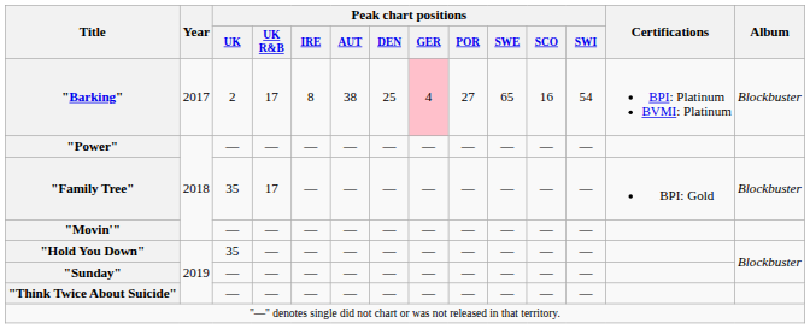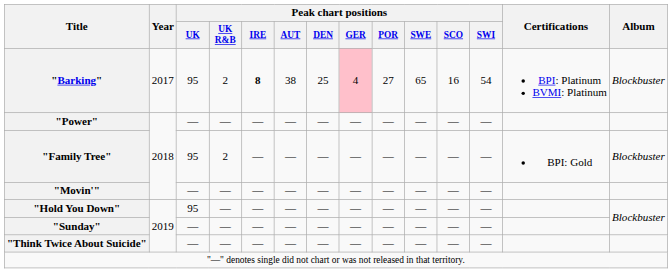"Barking" | Peak chart positions / UK: 2 -> 95
"Barking" | Peak chart positions / UK R&B: 17 -> 2
"Barking" | Peak chart positions / IRE: normal -> bold
"Family Tree" | Peak chart positions / UK: 35 -> 95
"Family Tree" | Peak chart positions / UK R&B: 17 -> 2
"Hold You Down" | Peak chart positions / UK: 35 -> 95
